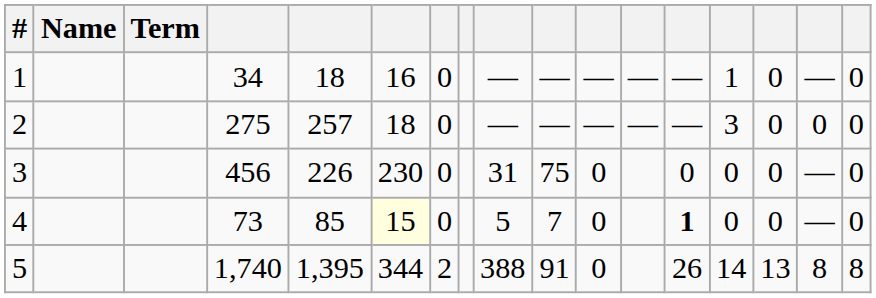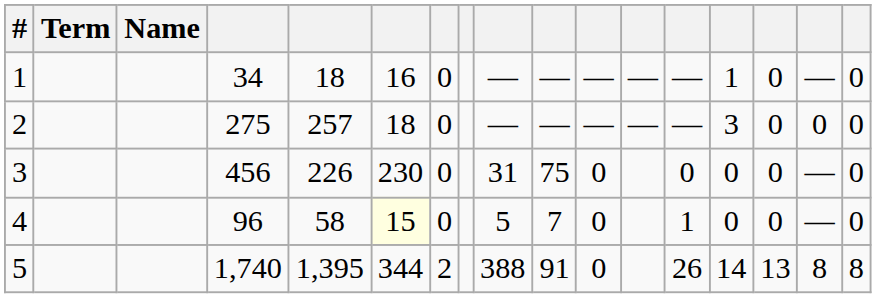columns swapped: Name <-> Term
4 | column 4: 73 -> 96
4 | column 5: 85 -> 58
4 | column 13: bold -> normal
